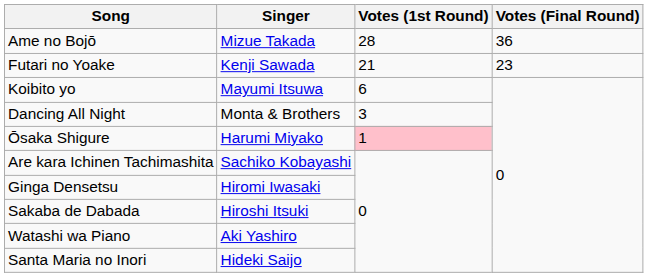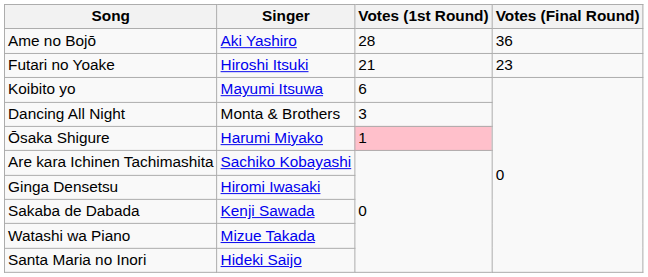Ame no Bojō | Singer: Mizue Takada -> Aki Yashiro
Futari no Yoake | Singer: Kenji Sawada -> Hiroshi Itsuki
Sakaba de Dabada | Singer: Hiroshi Itsuki -> Kenji Sawada
Watashi wa Piano | Singer: Aki Yashiro -> Mizue Takada
